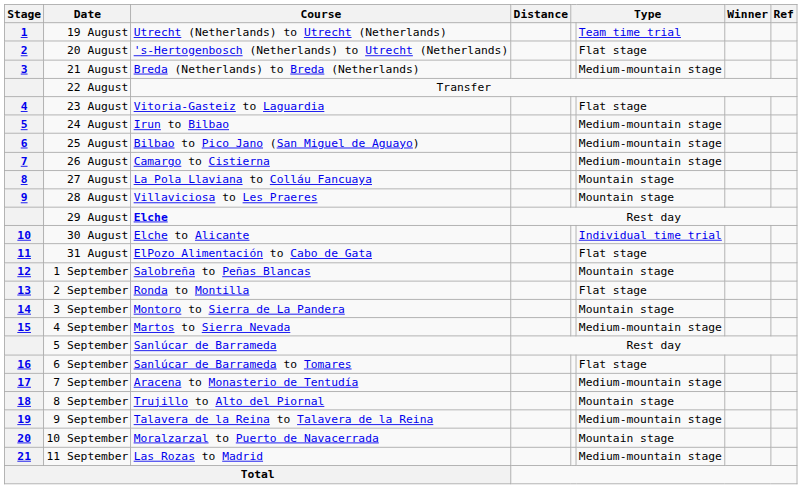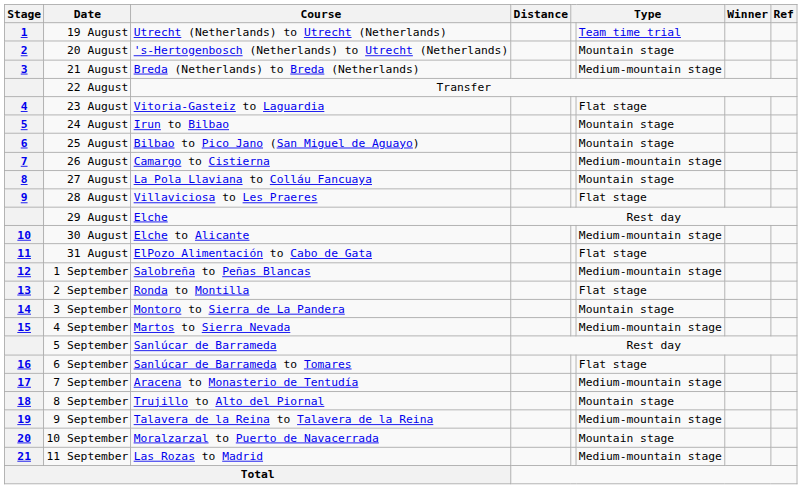20 August | column 6: Flat stage -> Mountain stage
24 August | column 6: Medium-mountain stage -> Mountain stage
25 August | column 6: Medium-mountain stage -> Mountain stage
28 August | column 6: Mountain stage -> Flat stage
29 August | Course: bold -> normal
30 August | column 6: Individual time trial -> Medium-mountain stage
1 September | column 6: Mountain stage -> Medium-mountain stage
